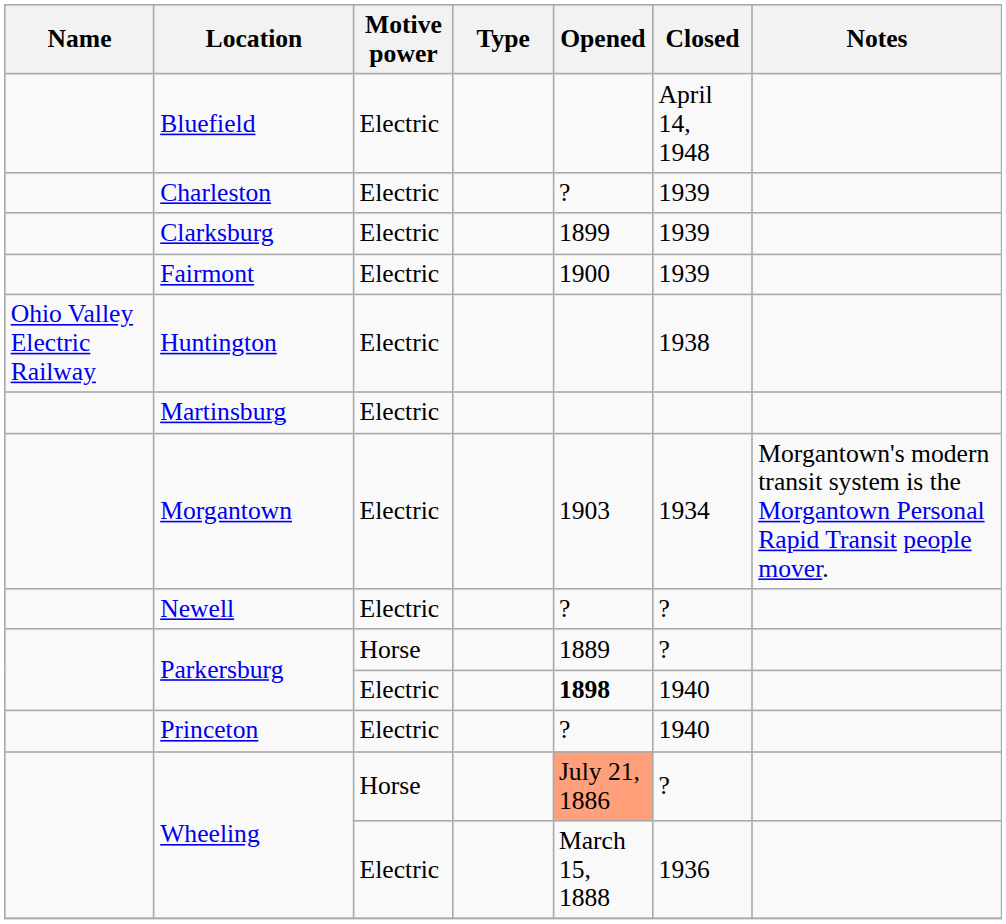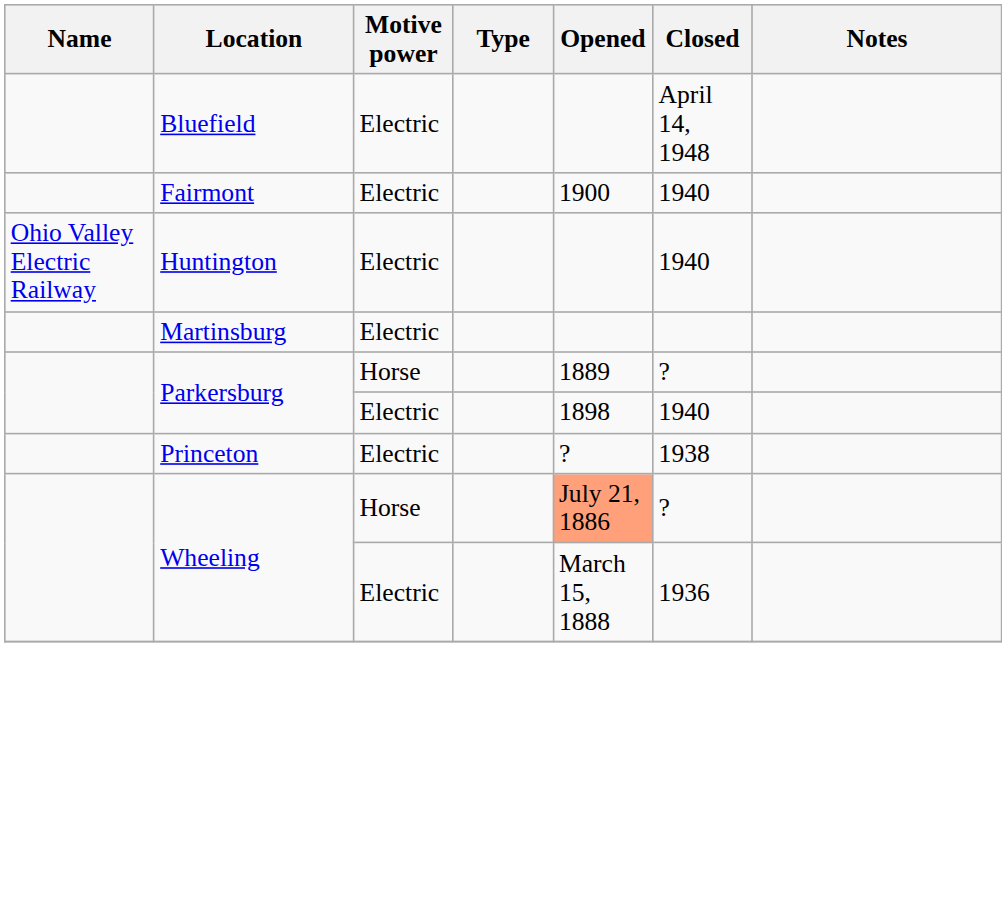- row: Charleston | Electric | ? | 1939
- row: Clarksburg | Electric | 1899 | 1939
Fairmont | Closed: 1939 -> 1940
Huntington | Closed: 1938 -> 1940
- row: Morgantown | Electric | 1903 | 1934 | Morgantown's modern transit system is the Morgantown Personal Rapid Transit people mover.
- row: Newell | Electric | ? | ?
Parkersburg / Electric | Opened: bold -> normal
Princeton | Closed: 1940 -> 1938
